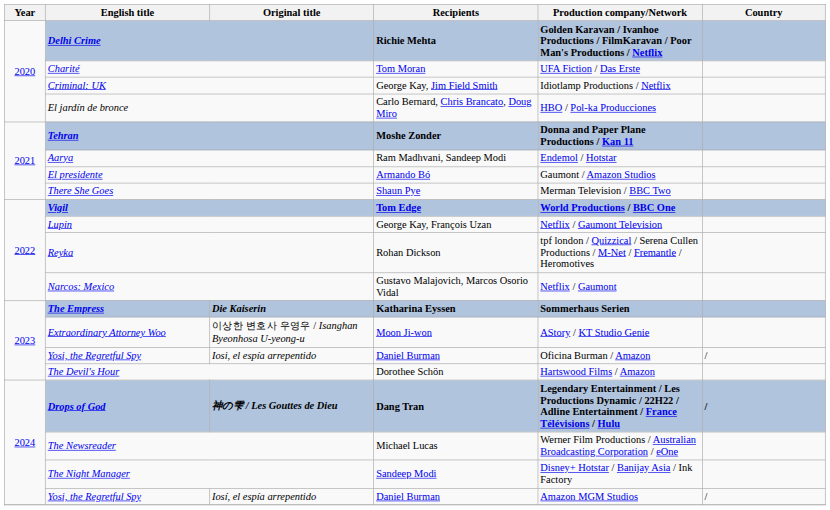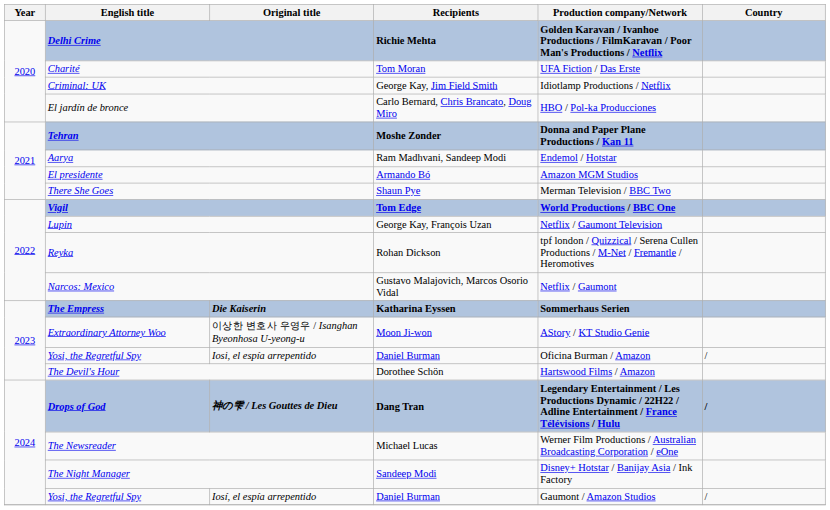El presidente | Production company/Network: Gaumont / Amazon Studios -> Amazon MGM Studios
Iosí, el espía arrepentido | Production company/Network: Amazon MGM Studios -> Gaumont / Amazon Studios
